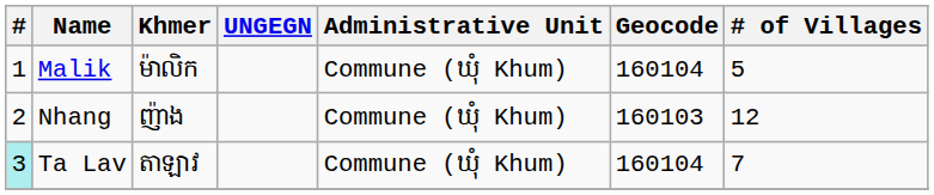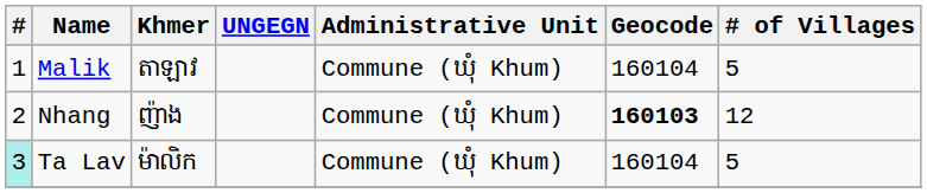Malik | Khmer: ម៉ាលិក -> តាឡាវ
Nhang | Geocode: normal -> bold
Ta Lav | Khmer: តាឡាវ -> ម៉ាលិក
Ta Lav | # of Villages: 7 -> 5
